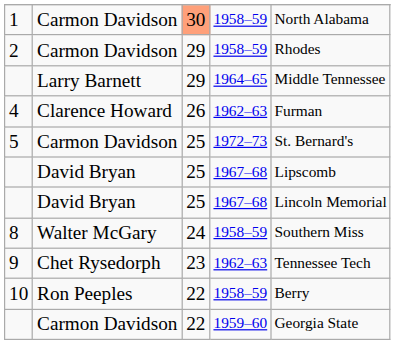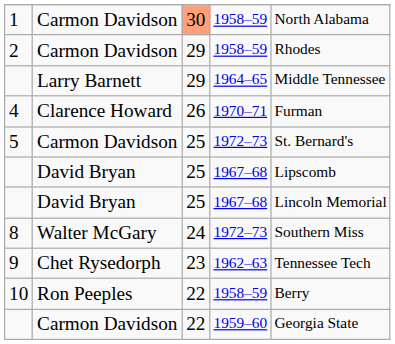4 | column 4: 1962–63 -> 1970–71
8 | column 4: 1958–59 -> 1972–73
